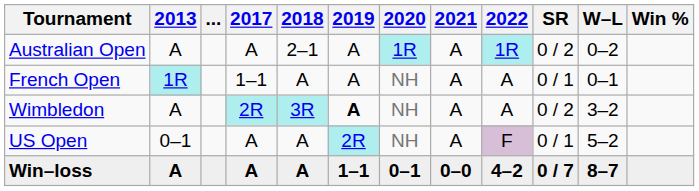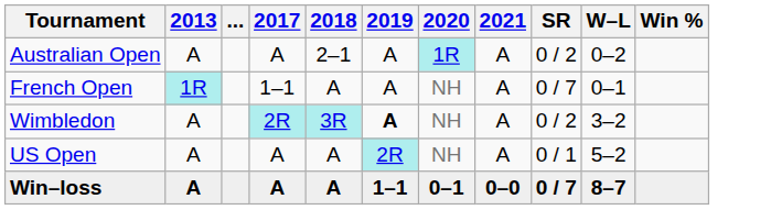- column: 2022 | 1R | A | A | F | 4–2
French Open | SR: 0 / 1 -> 0 / 7
US Open | 2013: 0–1 -> A
